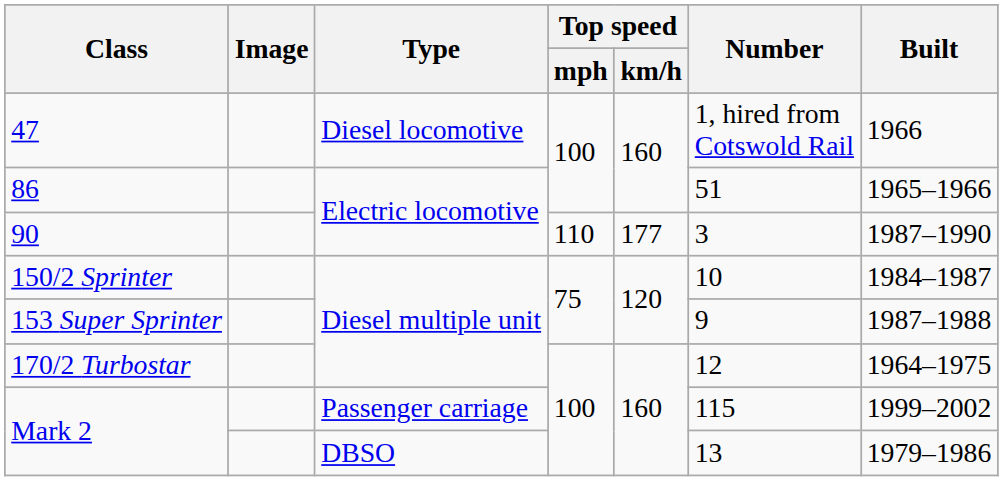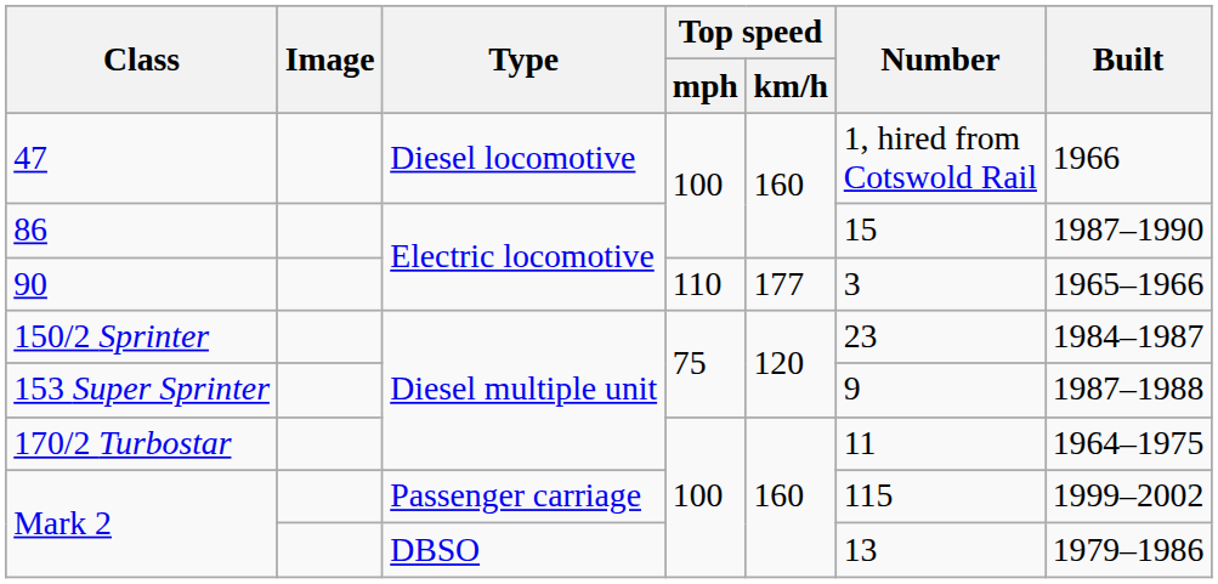86 | Number: 51 -> 15
86 | Built: 1965–1966 -> 1987–1990
90 | Built: 1987–1990 -> 1965–1966
150/2 Sprinter | Number: 10 -> 23
170/2 Turbostar | Number: 12 -> 11
